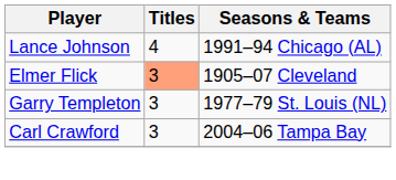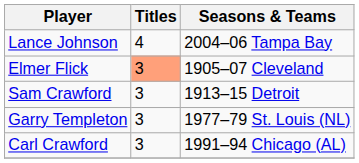Lance Johnson | Seasons & Teams: 1991–94 Chicago (AL) -> 2004–06 Tampa Bay
+ row: Sam Crawford | 3 | 1913–15 Detroit
Carl Crawford | Seasons & Teams: 2004–06 Tampa Bay -> 1991–94 Chicago (AL)
